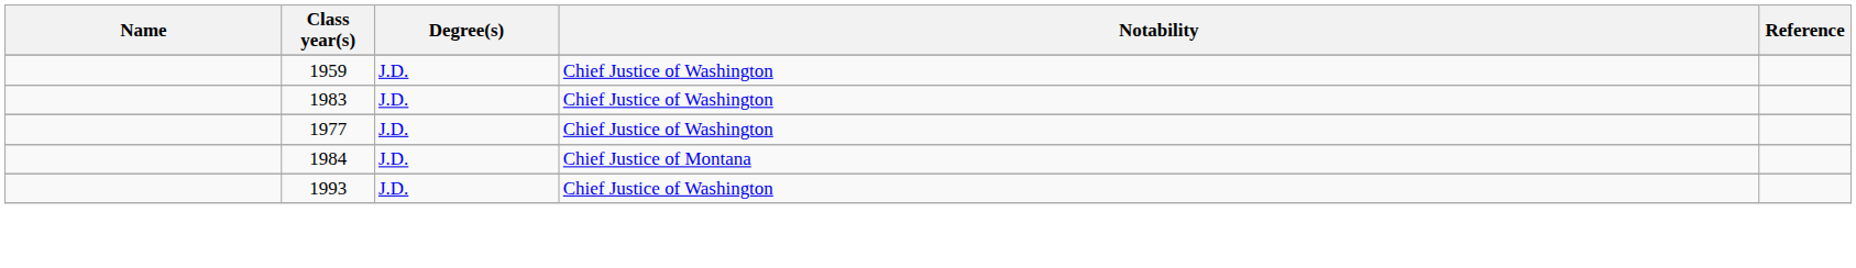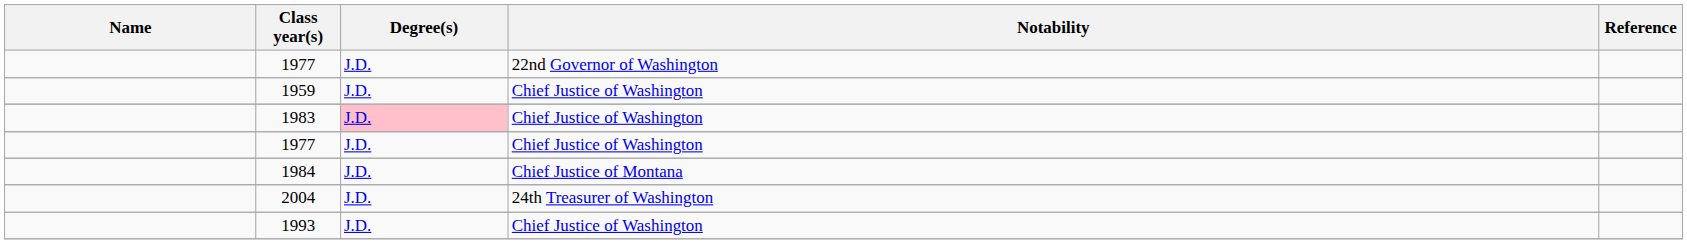+ row: 1977 | J.D. | 22nd Governor of Washington
1983 | Degree(s): no background -> pink background
+ row: 2004 | J.D. | 24th Treasurer of Washington
